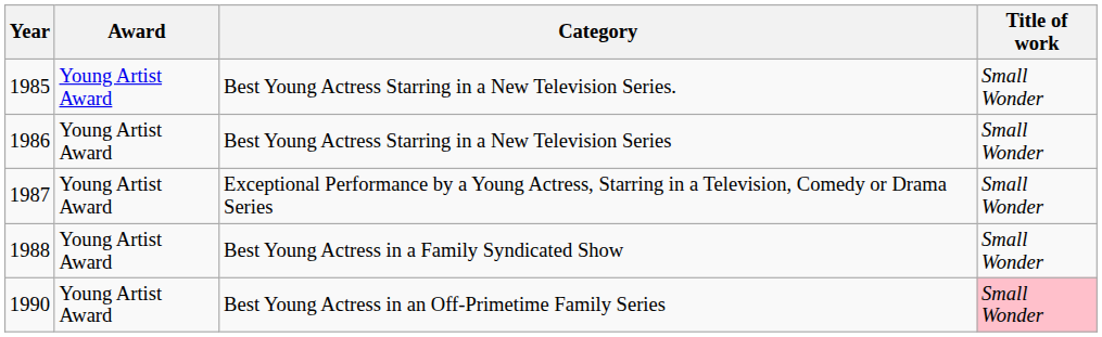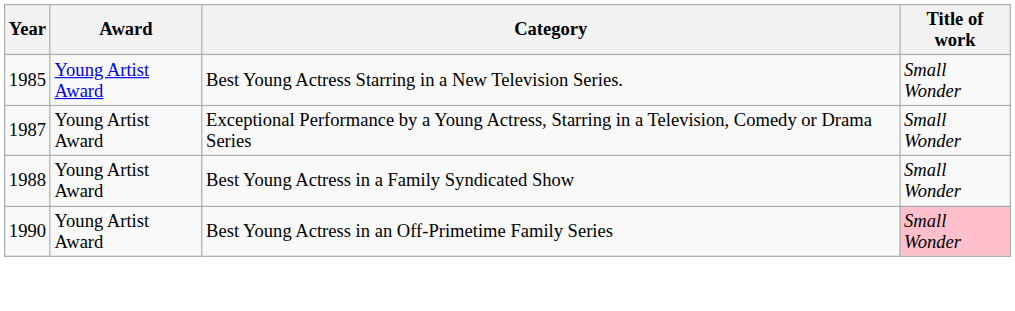- row: 1986 | Young Artist Award | Best Young Actress Starring in a New Television Series | Small Wonder
